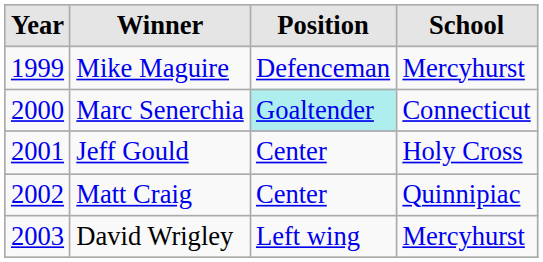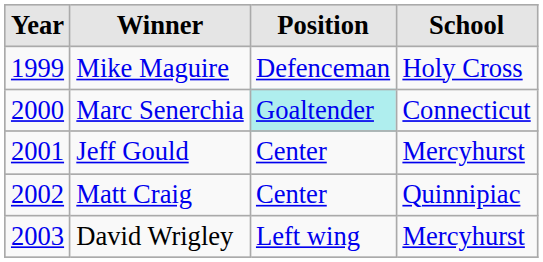Mike Maguire | School: Mercyhurst -> Holy Cross
Jeff Gould | School: Holy Cross -> Mercyhurst
